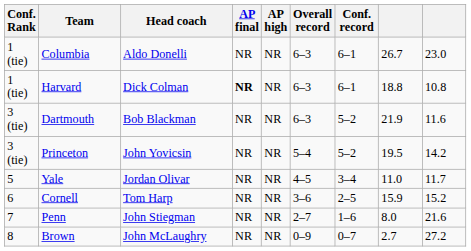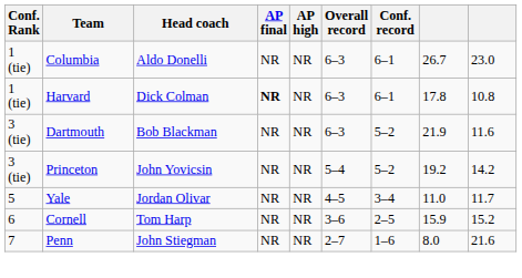Harvard | column 8: 18.8 -> 17.8
Princeton | column 8: 19.5 -> 19.2
- row: 8 | Brown | John McLaughry | NR | NR | 0–9 | 0–7 | 2.7 | 27.2
